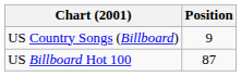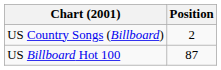US Country Songs (Billboard) | Position: 9 -> 2
